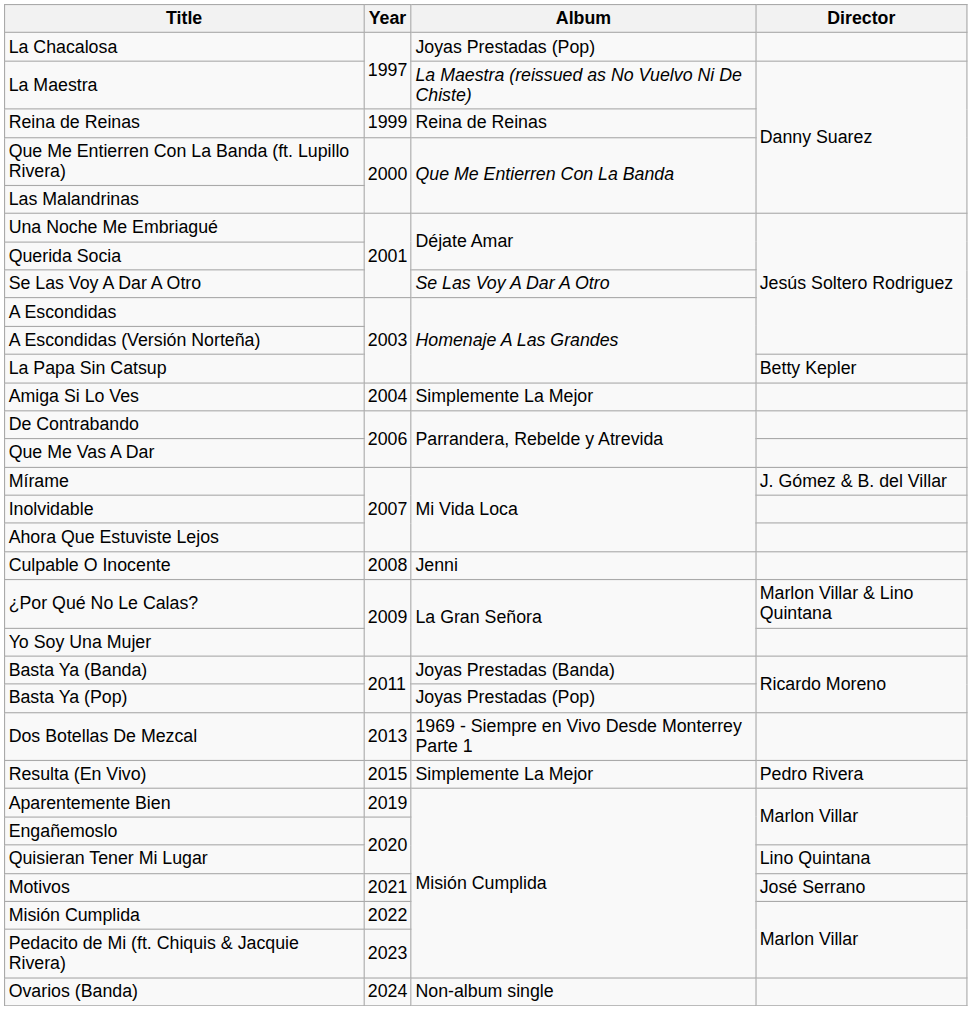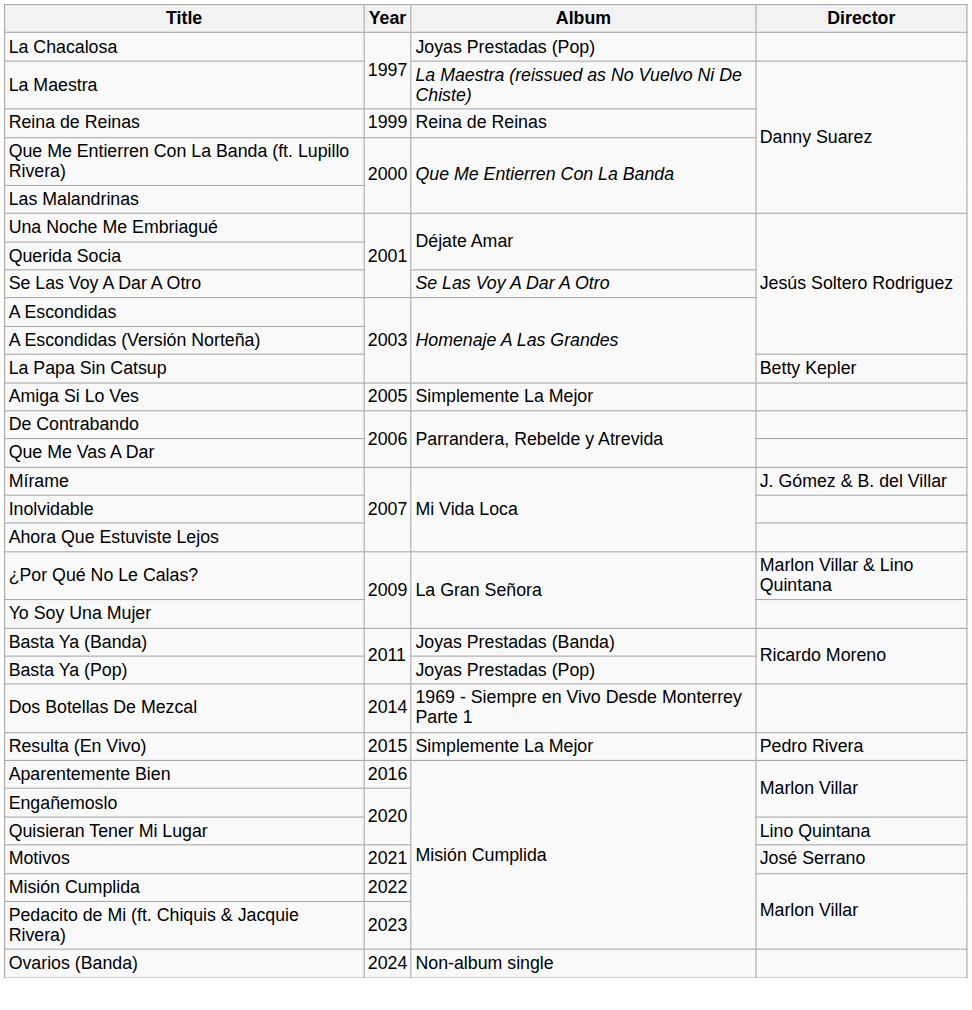Amiga Si Lo Ves | Year: 2004 -> 2005
- row: Culpable O Inocente | 2008 | Jenni
Dos Botellas De Mezcal | Year: 2013 -> 2014
Aparentemente Bien | Year: 2019 -> 2016
